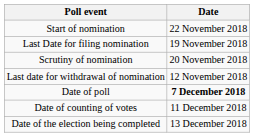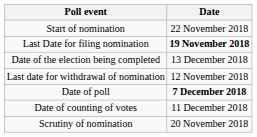Last Date for filing nomination | Date: normal -> bold
rows swapped: Scrutiny of nomination <-> Date of the election being completed
